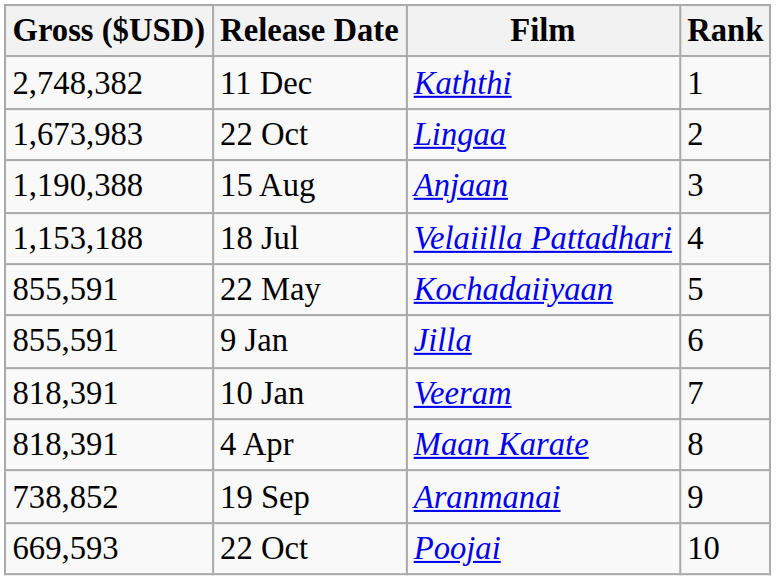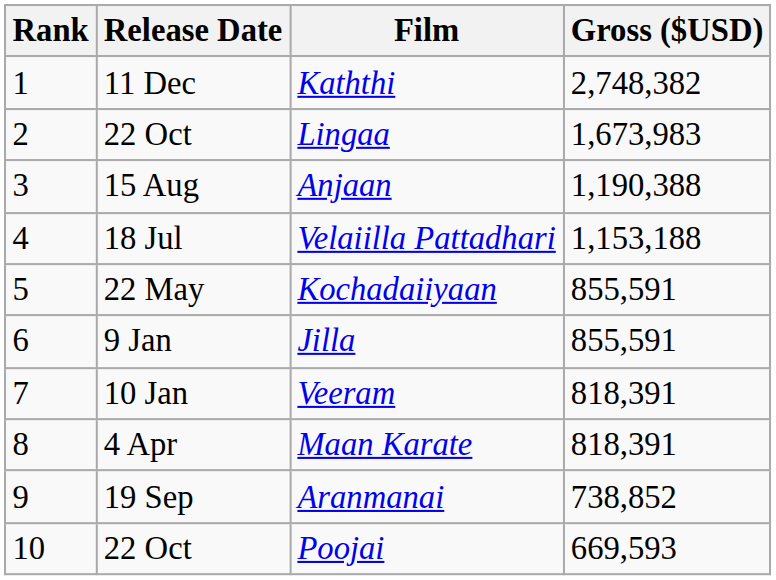columns swapped: Rank <-> Gross ($USD)
